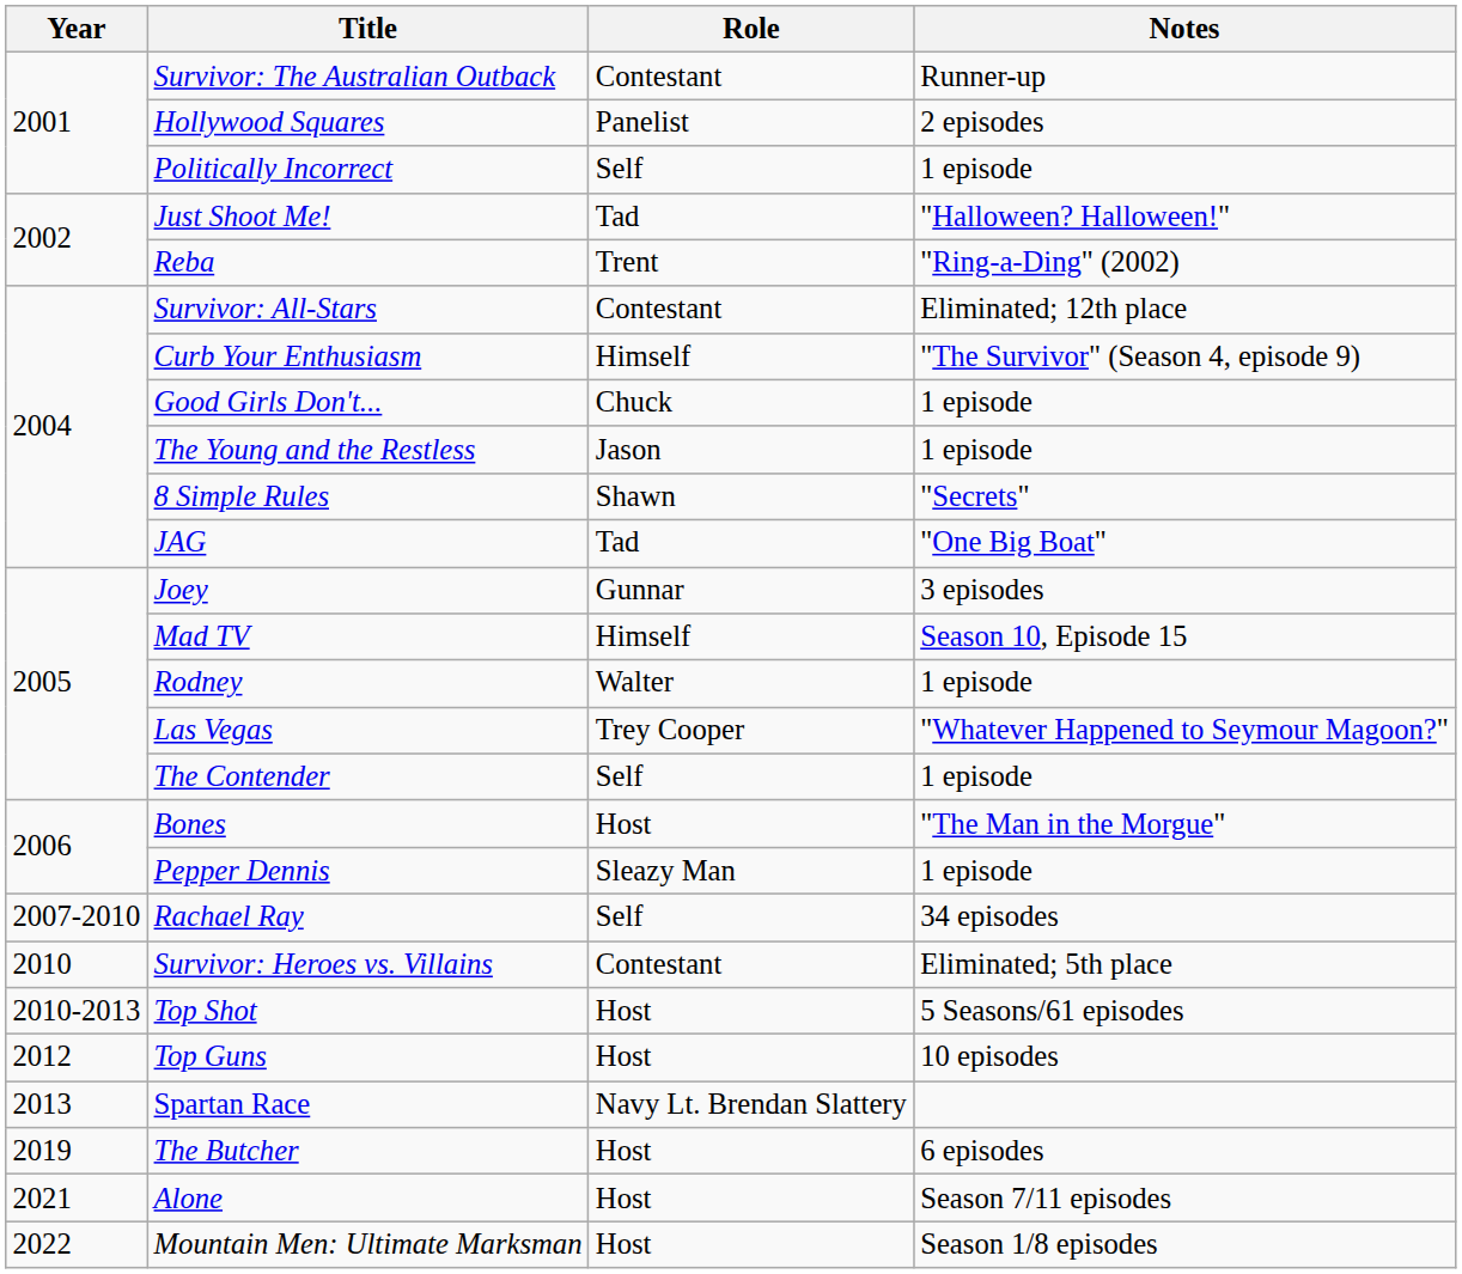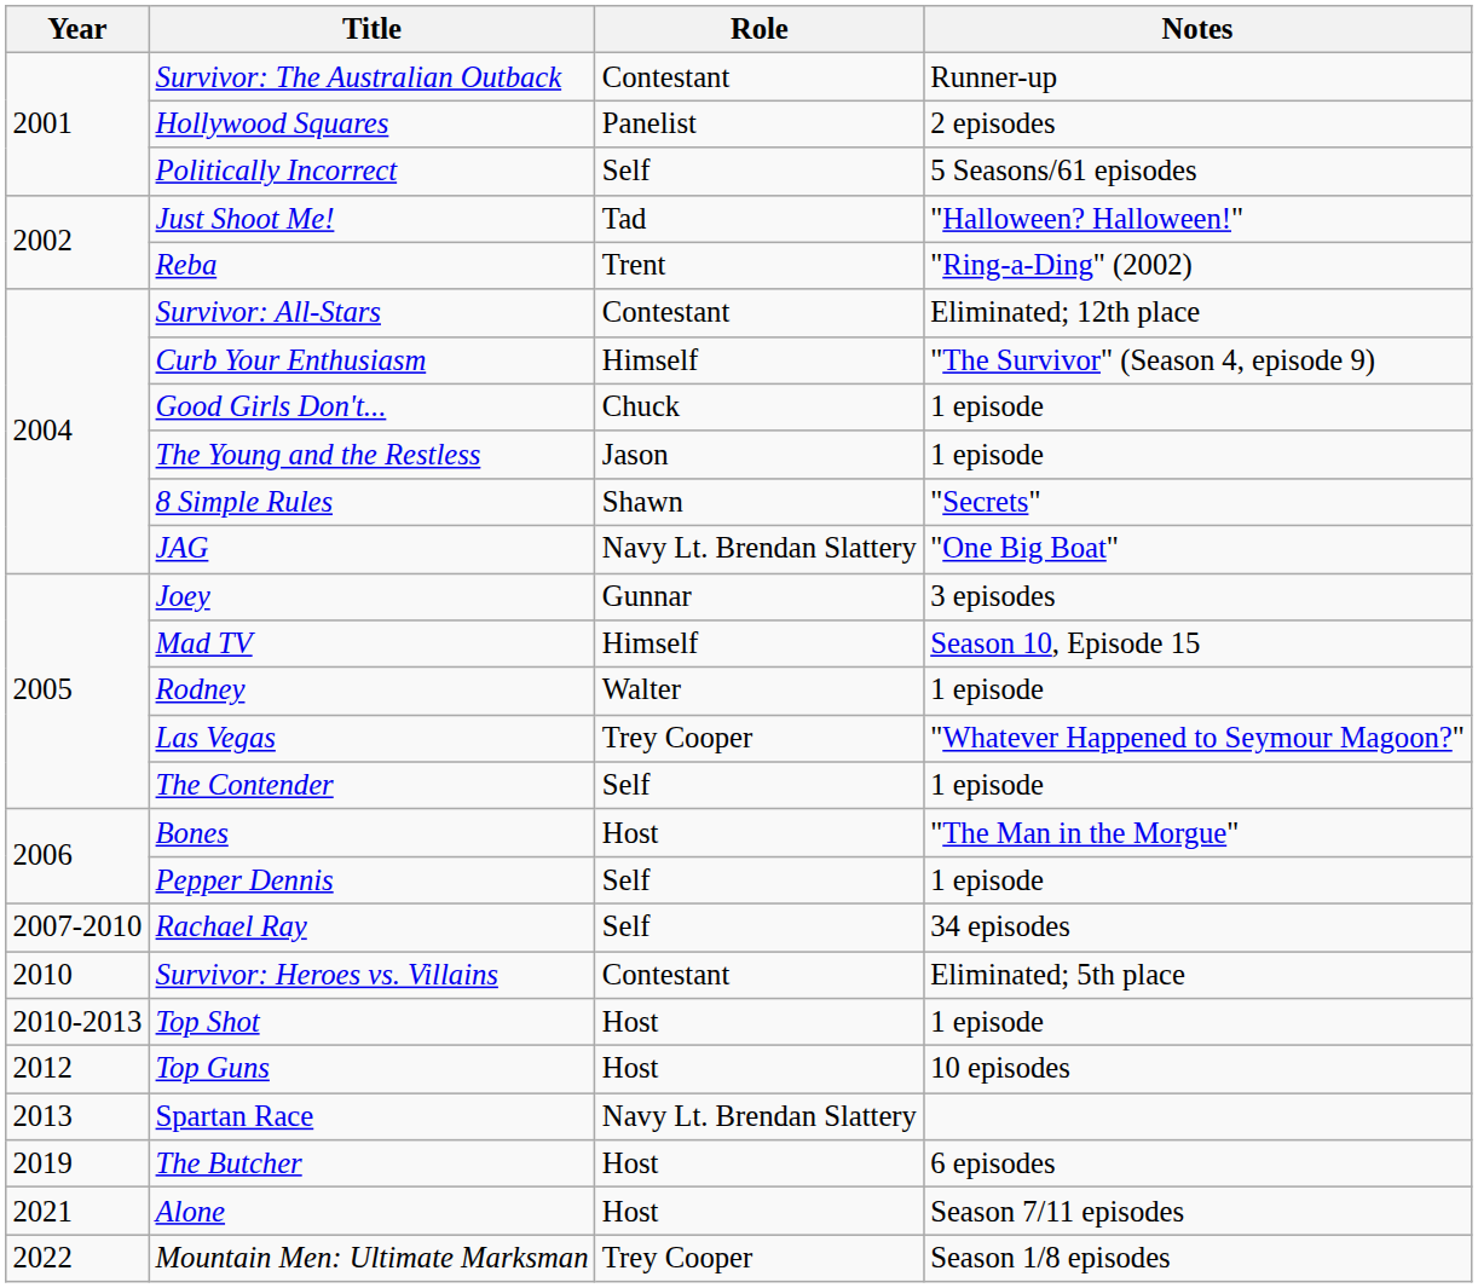Politically Incorrect | Notes: 1 episode -> 5 Seasons/61 episodes
JAG | Role: Tad -> Navy Lt. Brendan Slattery
Pepper Dennis | Role: Sleazy Man -> Self
Top Shot | Notes: 5 Seasons/61 episodes -> 1 episode
Mountain Men: Ultimate Marksman | Role: Host -> Trey Cooper
